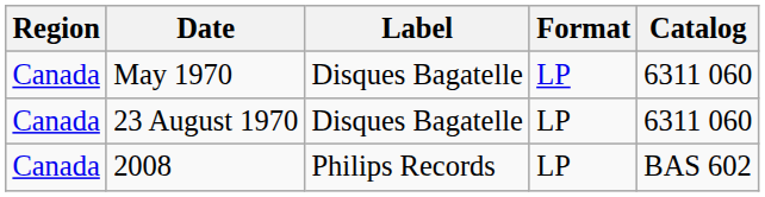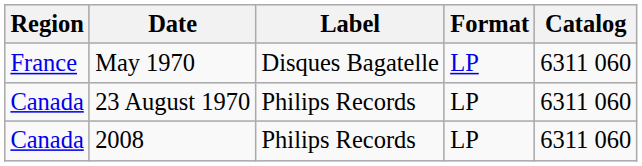May 1970 | Region: Canada -> France
23 August 1970 | Label: Disques Bagatelle -> Philips Records
2008 | Catalog: BAS 602 -> 6311 060
